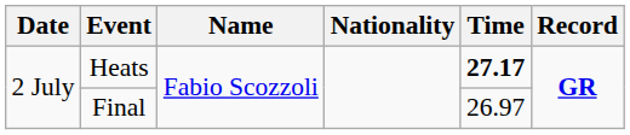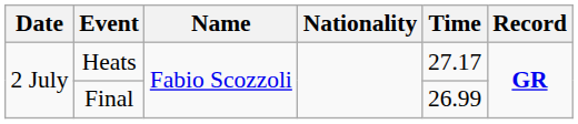Heats | Time: bold -> normal
Final | Time: 26.97 -> 26.99
